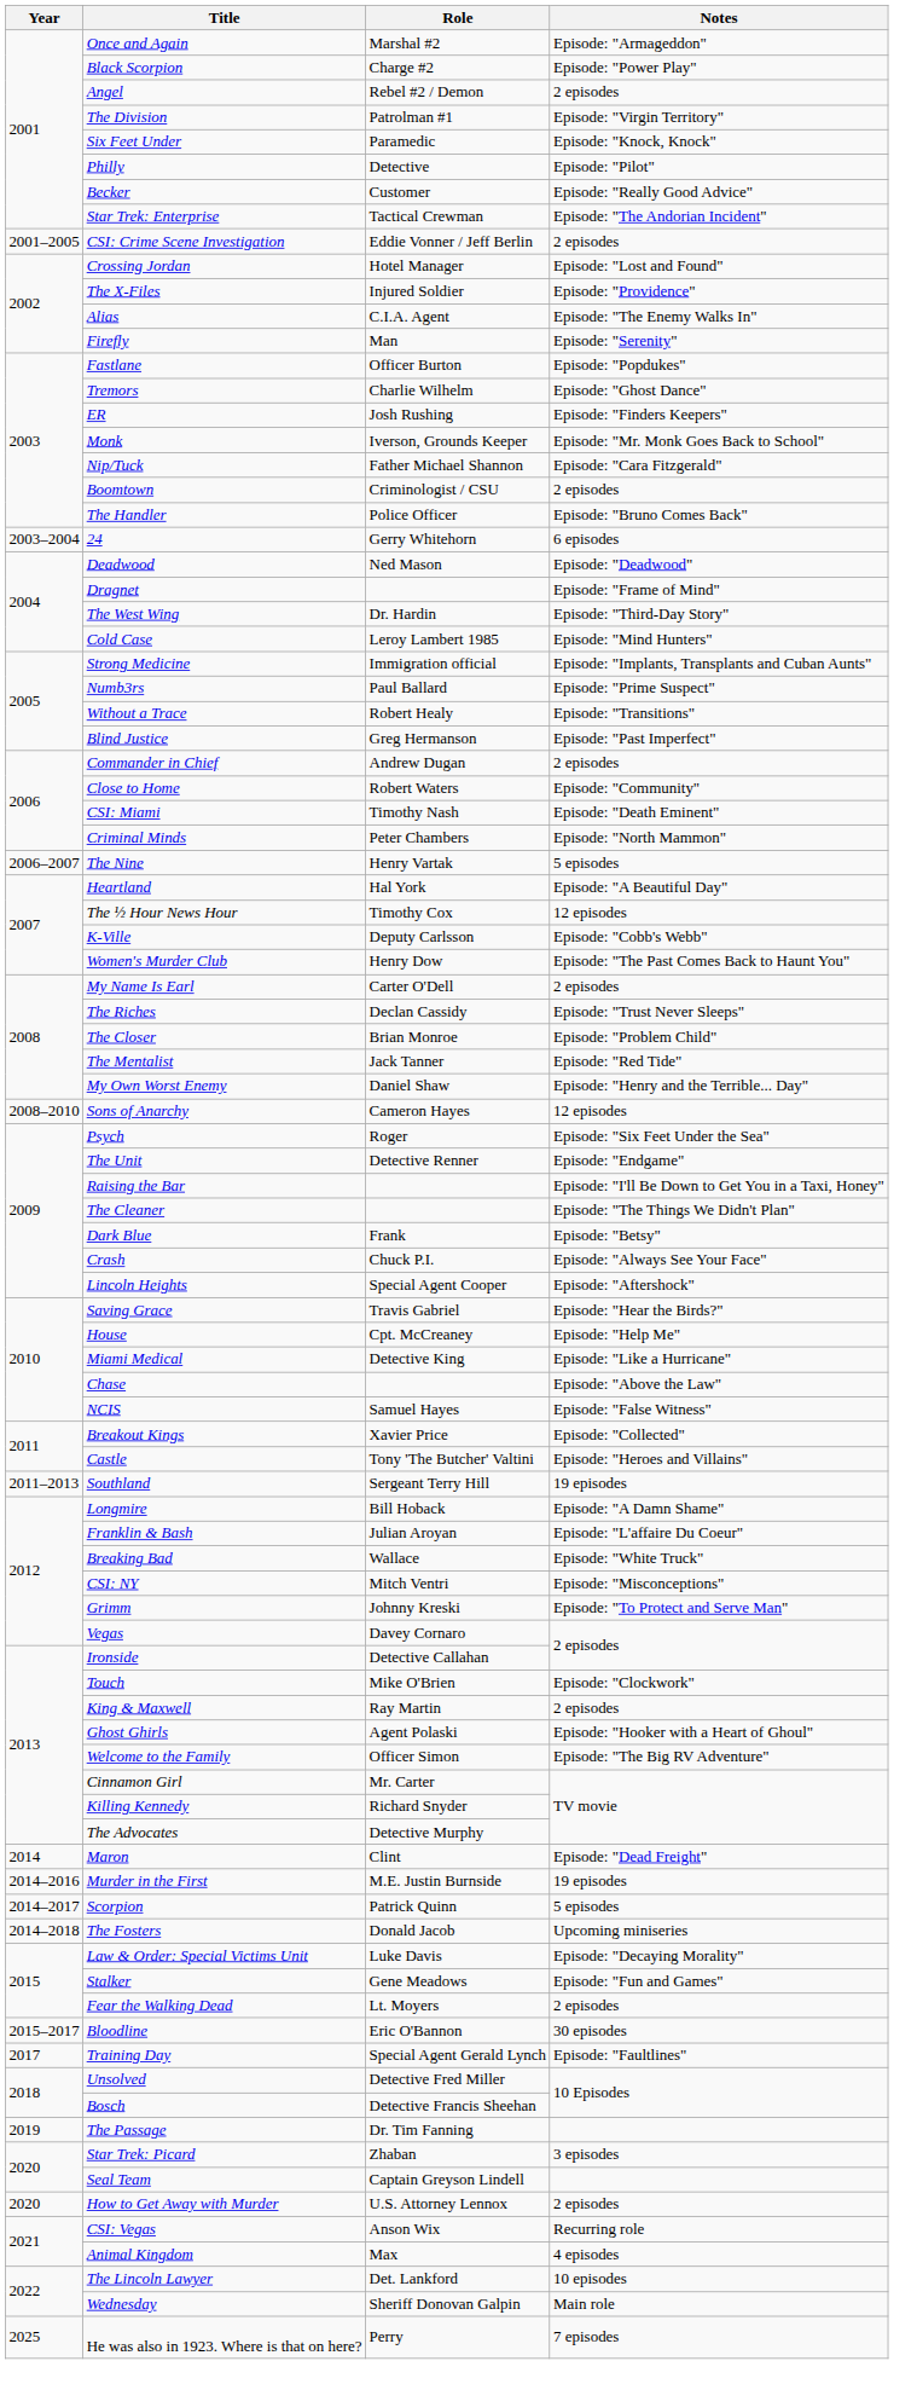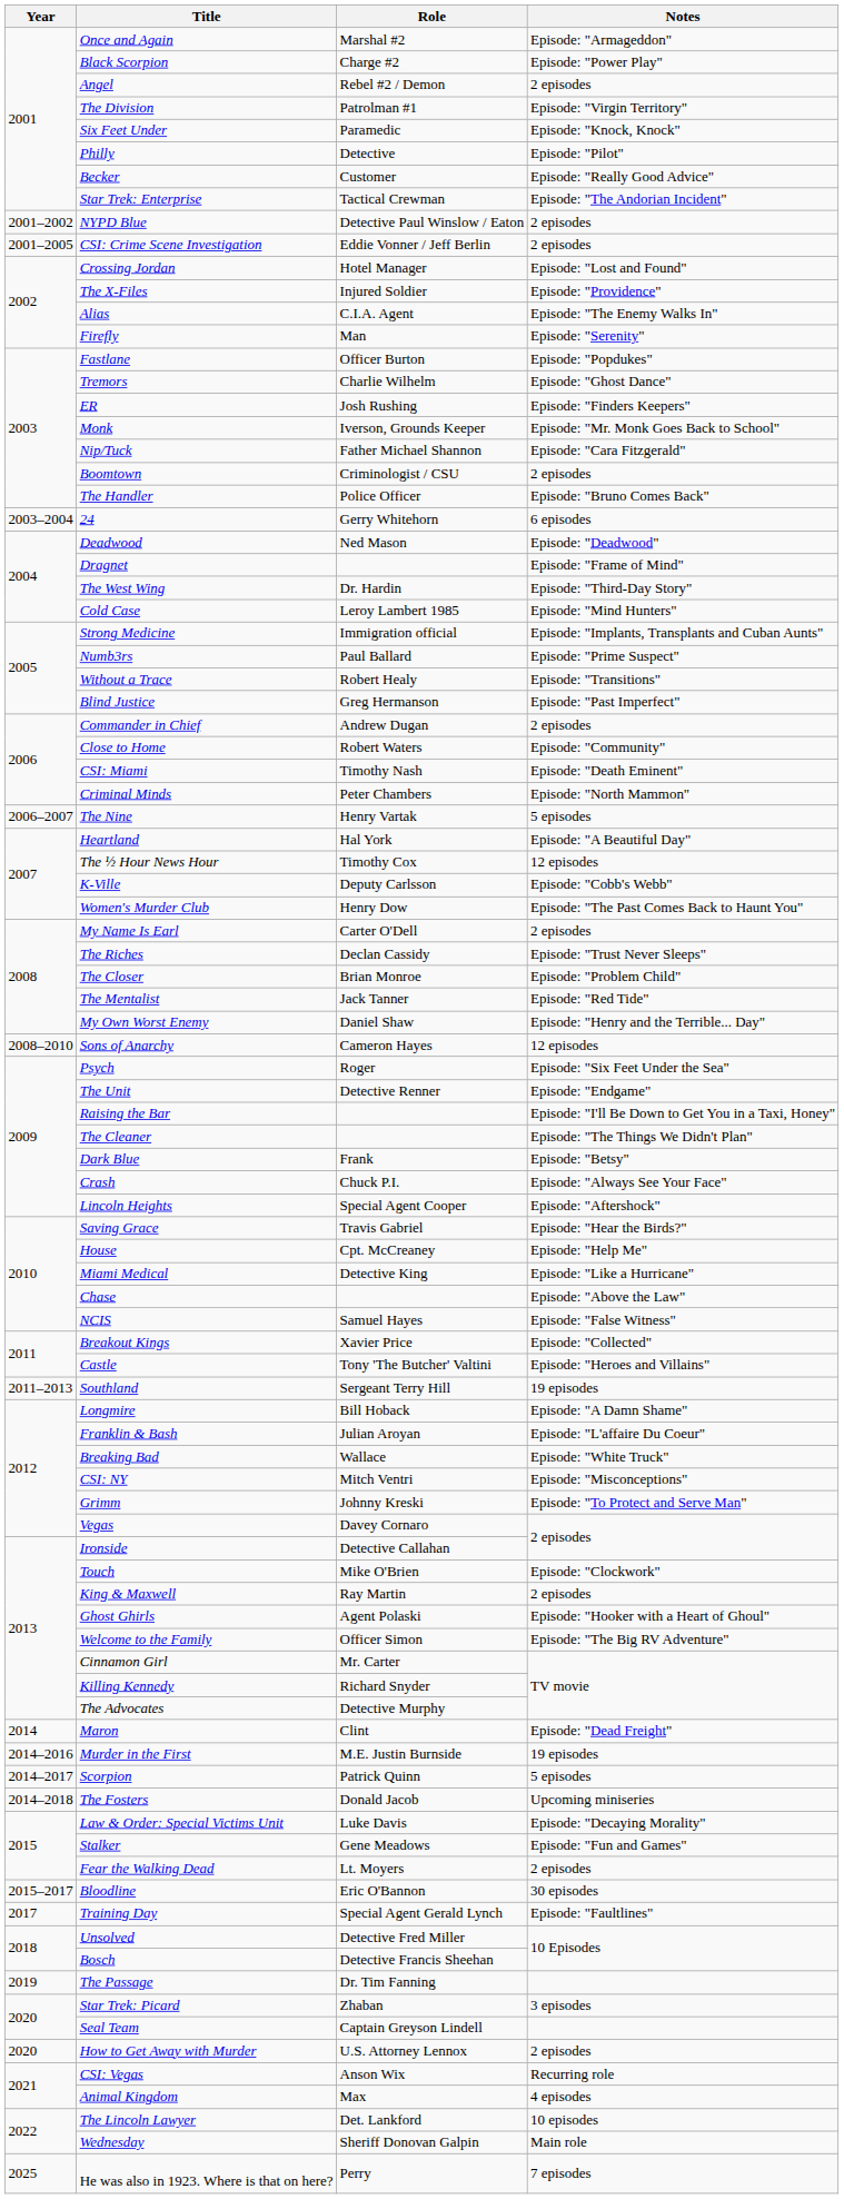+ row: 2001–2002 | NYPD Blue | Detective Paul Winslow / Eaton | 2 episodes
